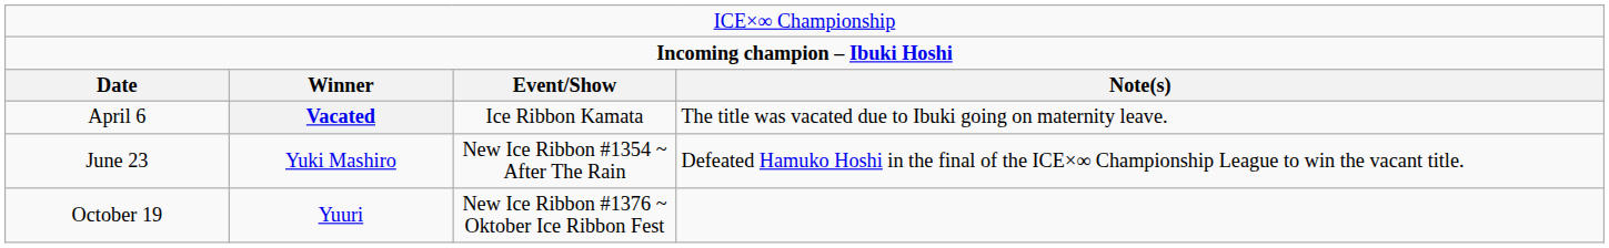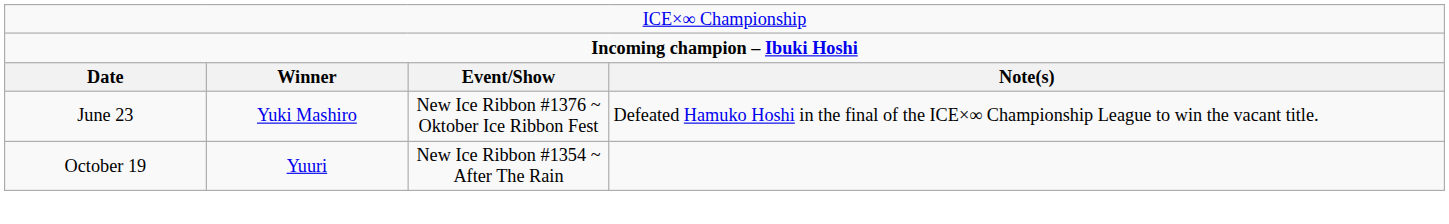- row: April 6 | Vacated | Ice Ribbon Kamata | The title was vacated due to Ibuki going on maternity leave.
June 23 | column 3: New Ice Ribbon #1354 ~ After The Rain -> New Ice Ribbon #1376 ~ Oktober Ice Ribbon Fest
October 19 | column 3: New Ice Ribbon #1376 ~ Oktober Ice Ribbon Fest -> New Ice Ribbon #1354 ~ After The Rain
